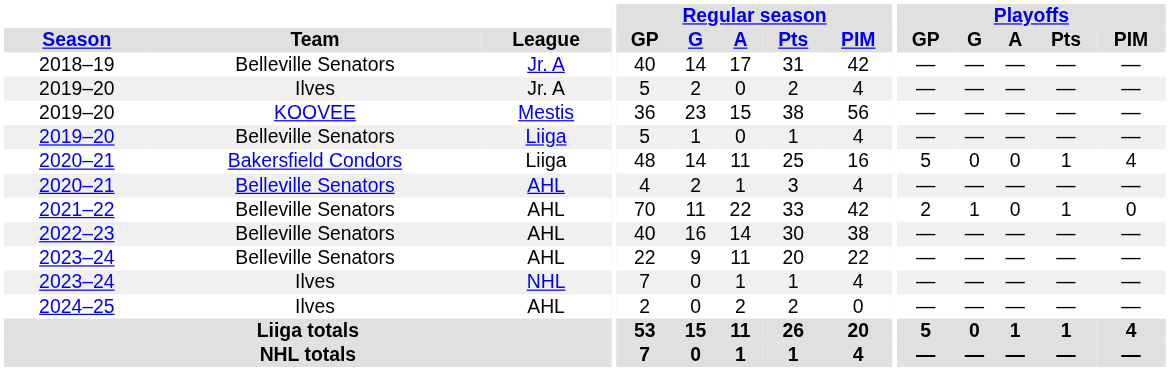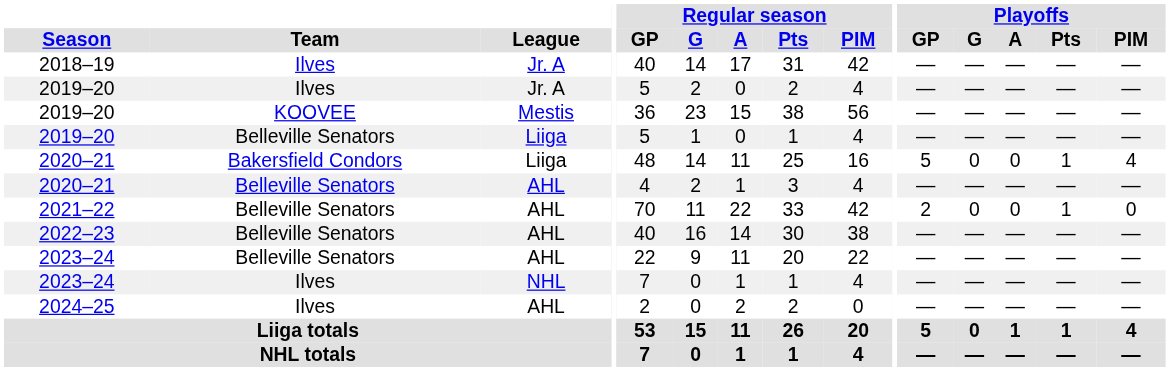2018–19 | Team: Belleville Senators -> Ilves
2021–22 | Playoffs / G: 1 -> 0
